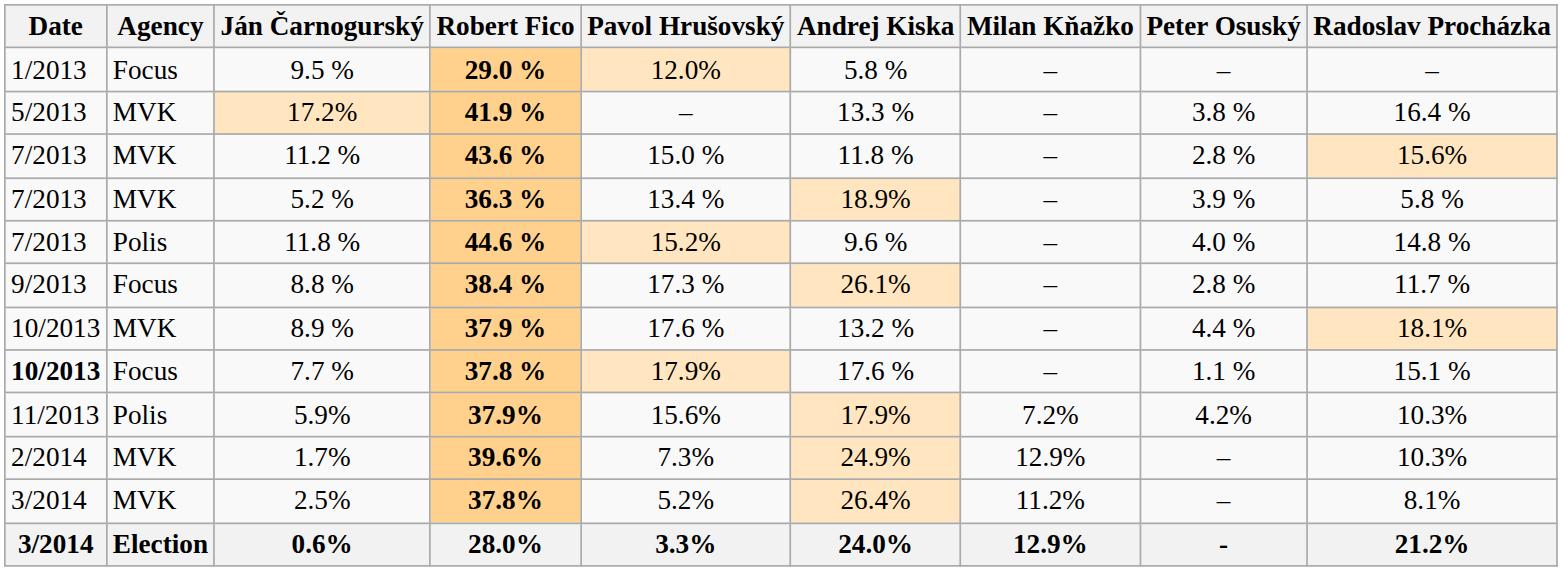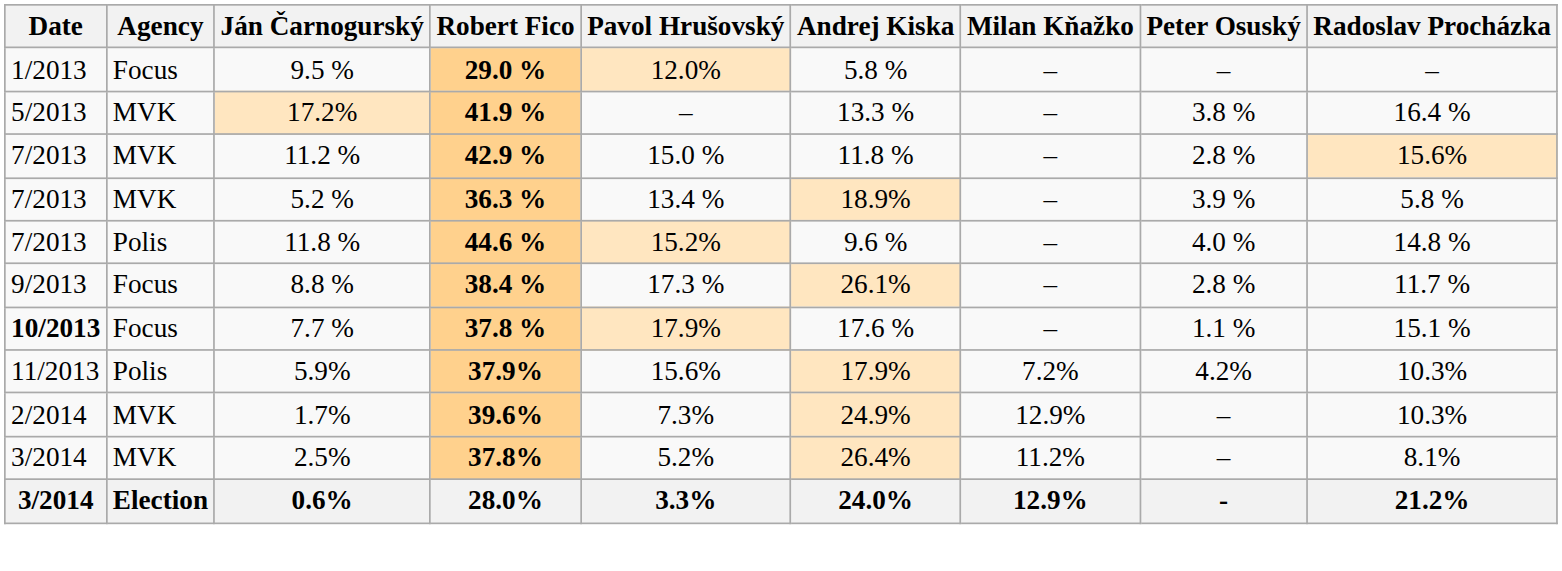11.2 % | Robert Fico: 43.6 % -> 42.9 %
- row: 10/2013 | MVK | 8.9 % | 37.9 % | 17.6 % | 13.2 % | – | 4.4 % | 18.1%
